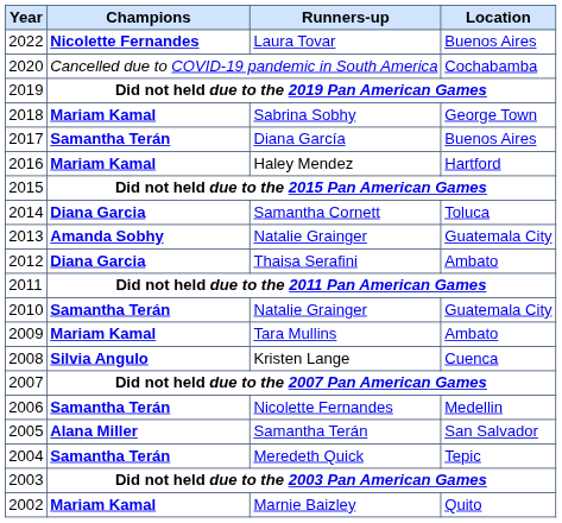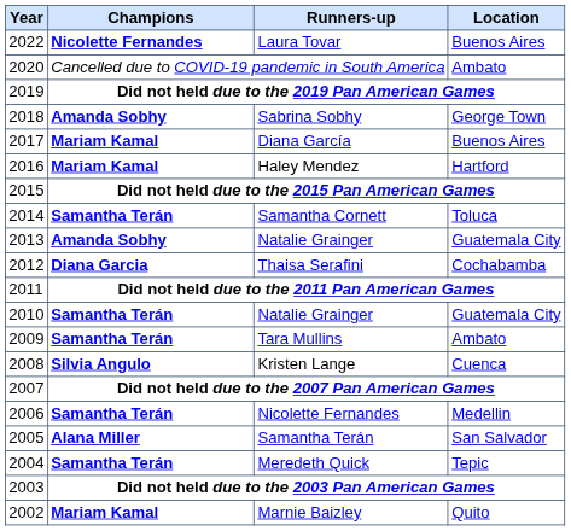Cancelled due to COVID-19 pandemic in South America | Location: Cochabamba -> Ambato
Sabrina Sobhy | Champions: Mariam Kamal -> Amanda Sobhy
Diana García | Champions: Samantha Terán -> Mariam Kamal
Samantha Cornett | Champions: Diana Garcia -> Samantha Terán
Thaisa Serafini | Location: Ambato -> Cochabamba
Tara Mullins | Champions: Mariam Kamal -> Samantha Terán
